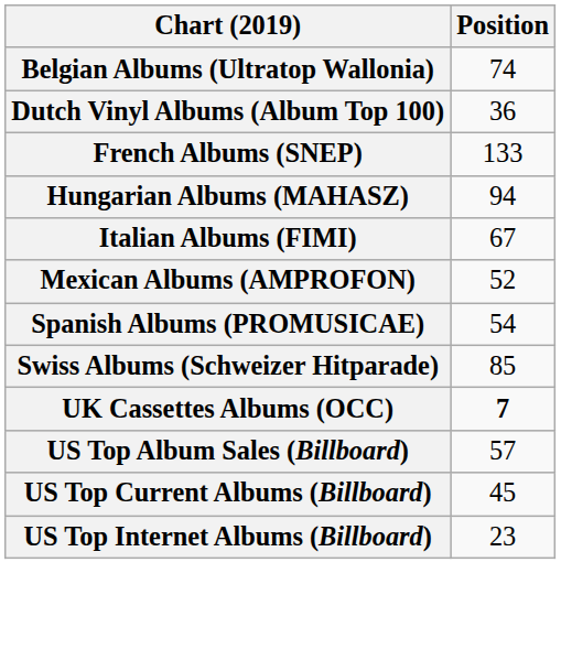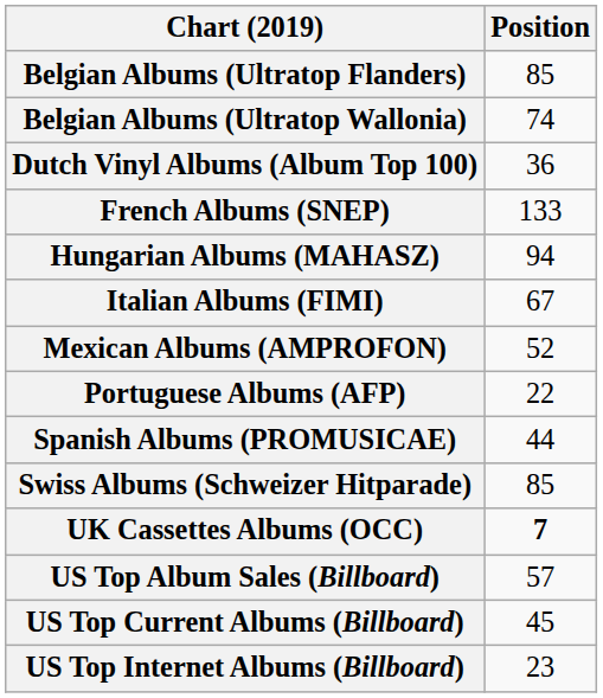+ row: Belgian Albums (Ultratop Flanders) | 85
+ row: Portuguese Albums (AFP) | 22
Spanish Albums (PROMUSICAE) | Position: 54 -> 44
